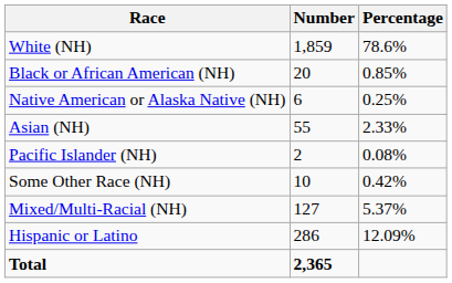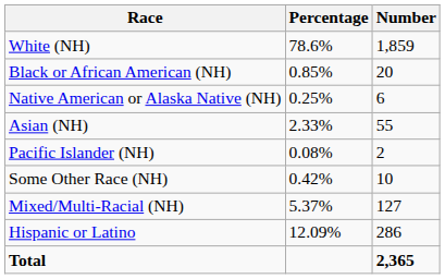columns swapped: Number <-> Percentage
